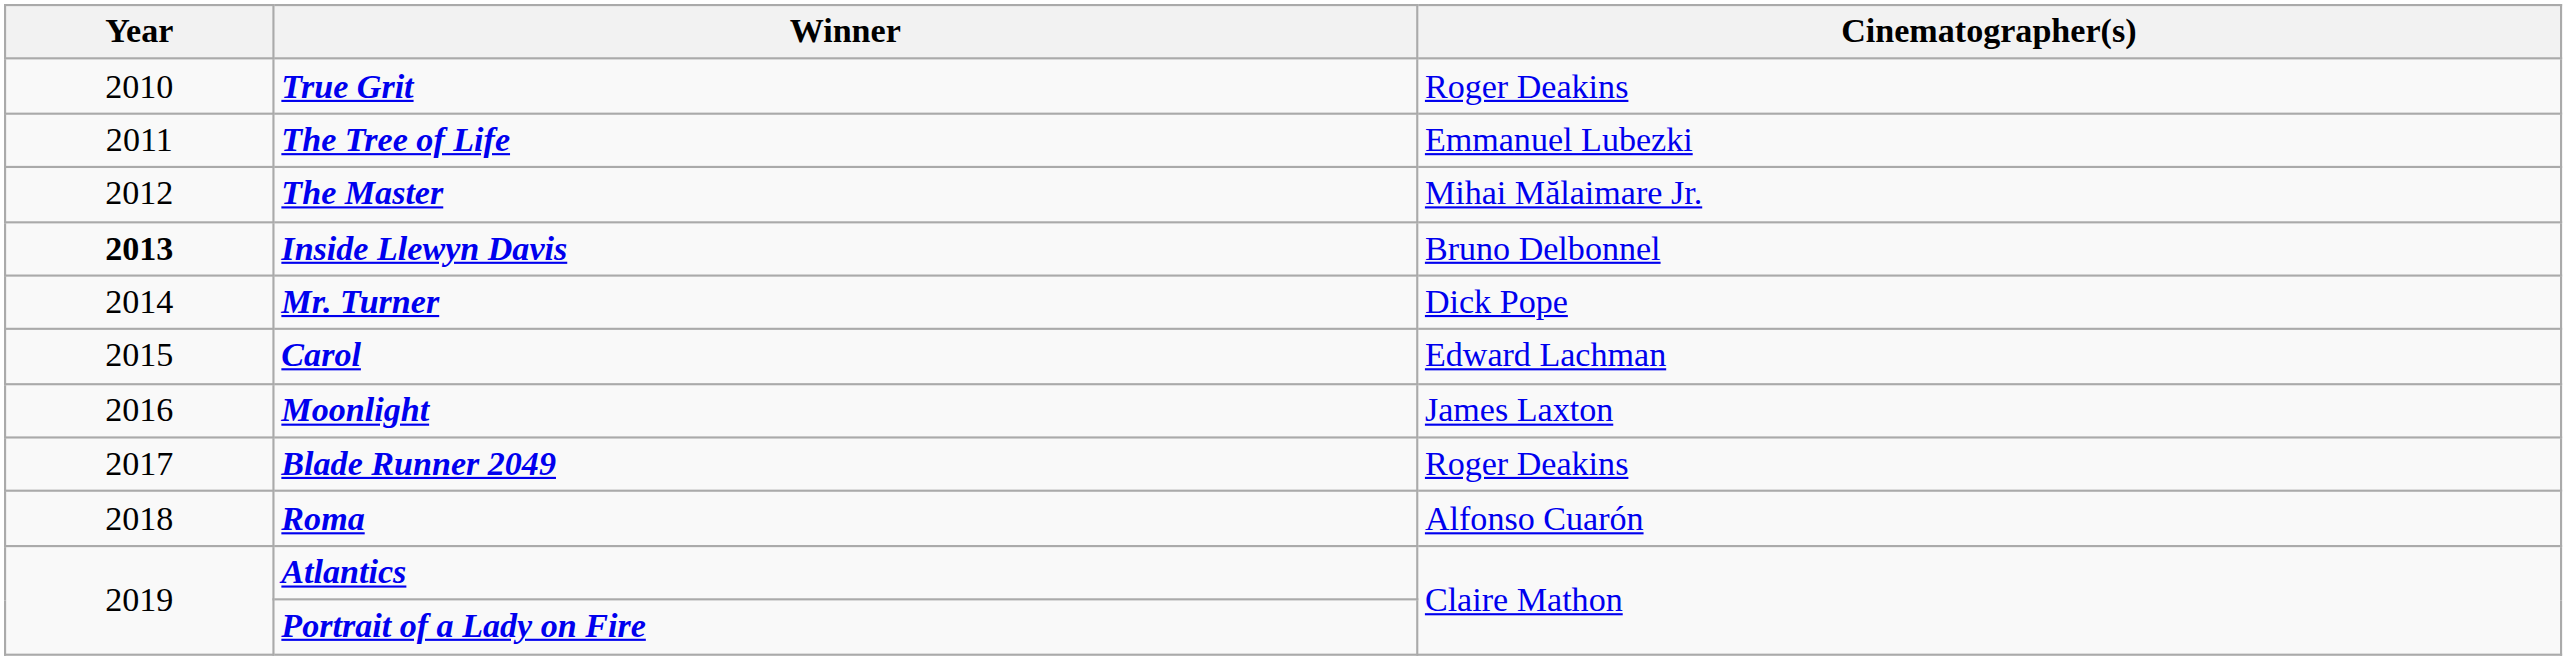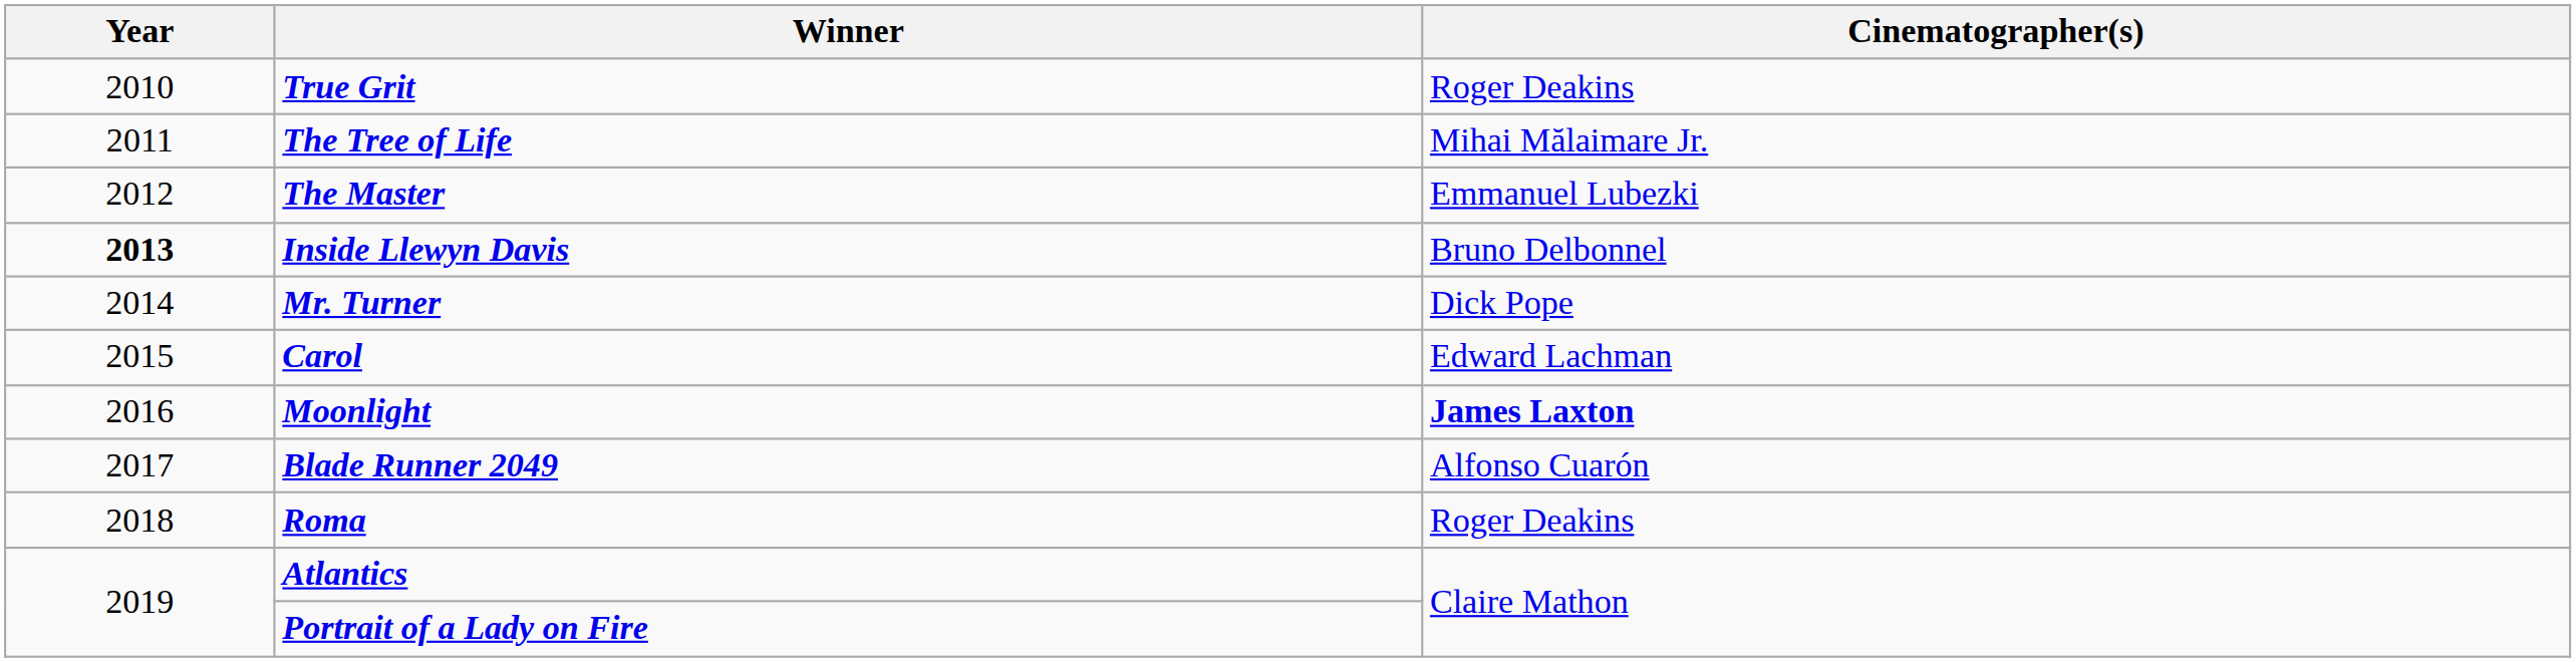The Tree of Life | Cinematographer(s): Emmanuel Lubezki -> Mihai Mălaimare Jr.
The Master | Cinematographer(s): Mihai Mălaimare Jr. -> Emmanuel Lubezki
Moonlight | Cinematographer(s): normal -> bold
Blade Runner 2049 | Cinematographer(s): Roger Deakins -> Alfonso Cuarón
Roma | Cinematographer(s): Alfonso Cuarón -> Roger Deakins
